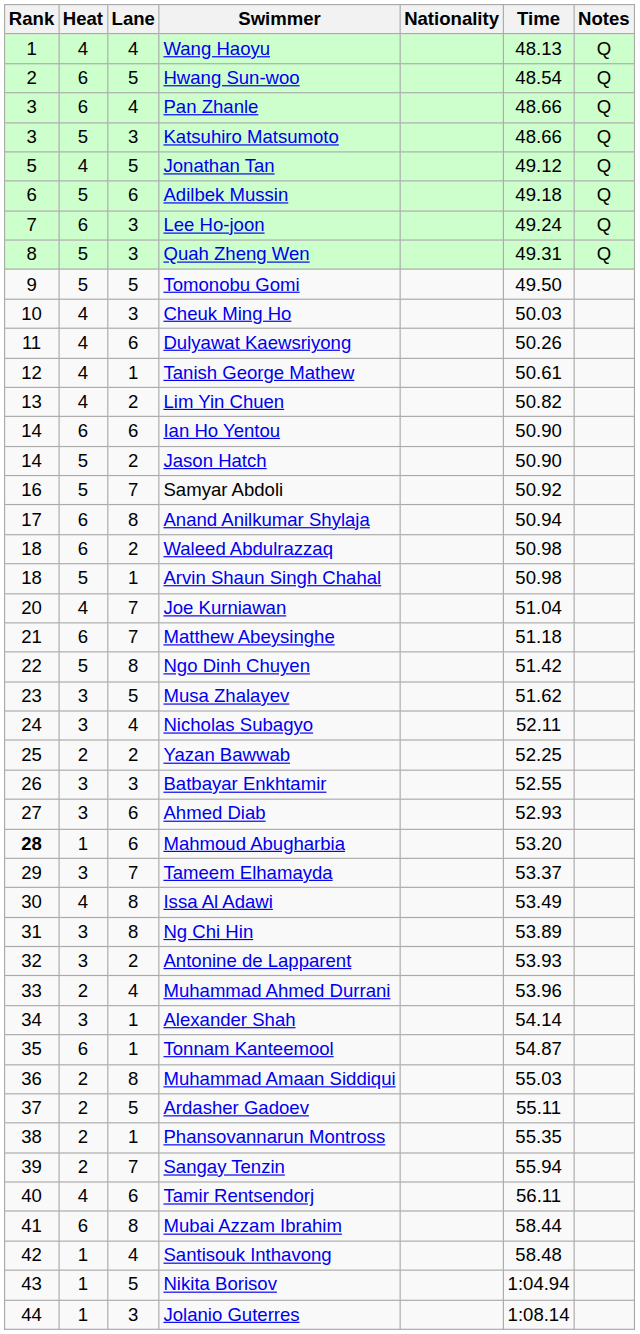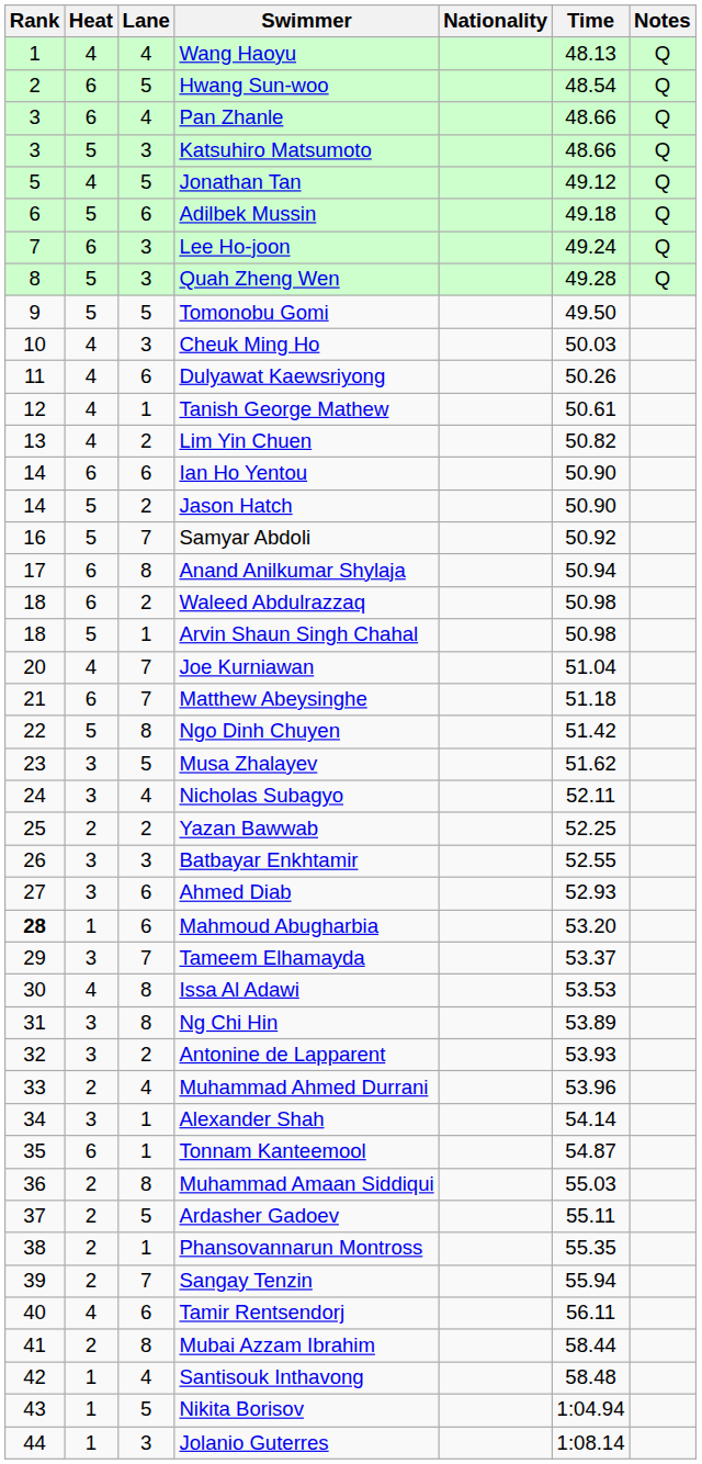Quah Zheng Wen | Time: 49.31 -> 49.28
Issa Al Adawi | Time: 53.49 -> 53.53
Mubai Azzam Ibrahim | Heat: 6 -> 2
